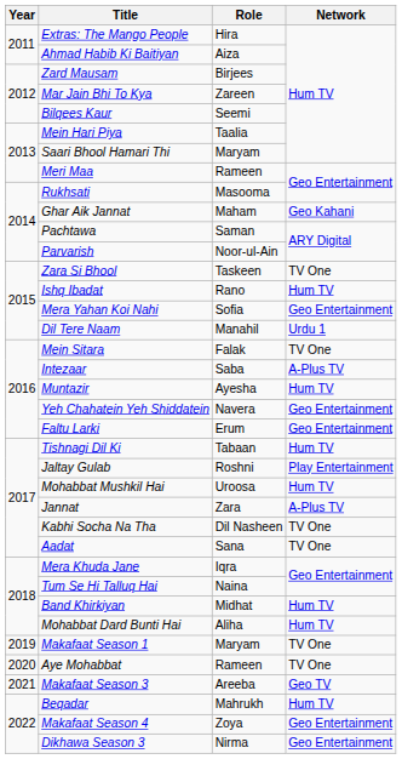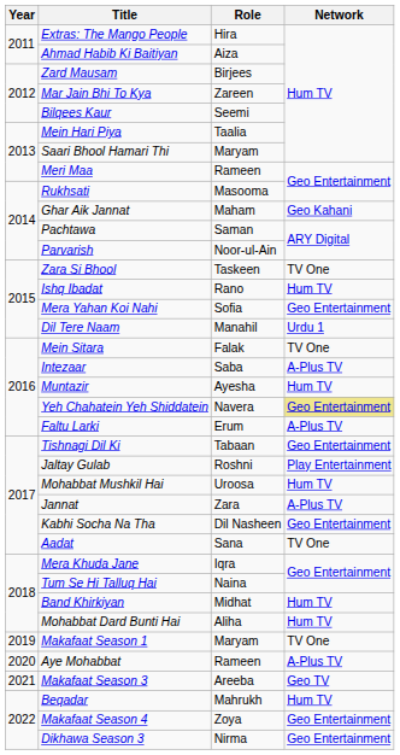Yeh Chahatein Yeh Shiddatein | Network: no background -> khaki background
Faltu Larki | Network: Geo Entertainment -> A-Plus TV
Tishnagi Dil Ki | Network: Hum TV -> Geo Entertainment
Kabhi Socha Na Tha | Network: TV One -> Geo Entertainment
Aye Mohabbat | Network: TV One -> A-Plus TV
